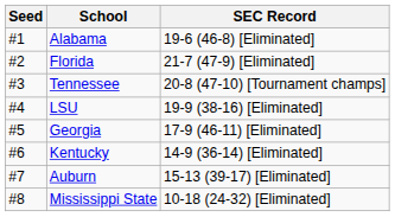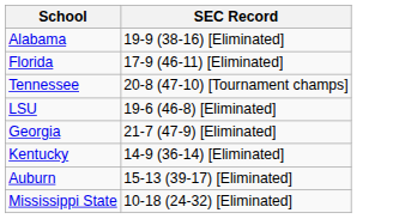- column: Seed | #1 | #2 | #3 | #4 | #5 | #6 | #7 | #8
Alabama | SEC Record: 19-6 (46-8) [Eliminated] -> 19-9 (38-16) [Eliminated]
Florida | SEC Record: 21-7 (47-9) [Eliminated] -> 17-9 (46-11) [Eliminated]
LSU | SEC Record: 19-9 (38-16) [Eliminated] -> 19-6 (46-8) [Eliminated]
Georgia | SEC Record: 17-9 (46-11) [Eliminated] -> 21-7 (47-9) [Eliminated]
